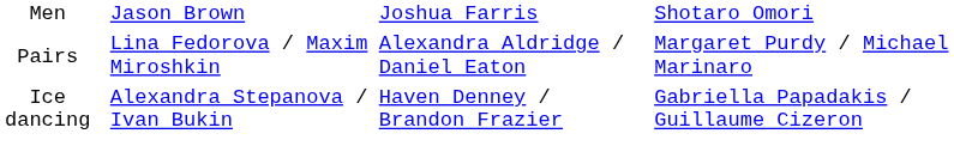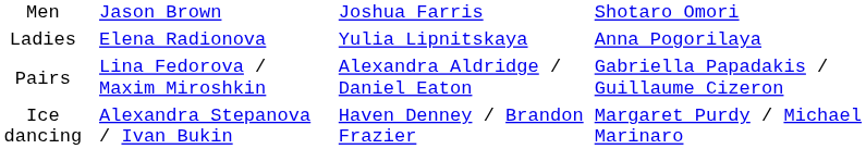+ row: Ladies | Elena Radionova | Yulia Lipnitskaya | Anna Pogorilaya
Pairs | column 4: Margaret Purdy / Michael Marinaro -> Gabriella Papadakis / Guillaume Cizeron
Ice dancing | column 4: Gabriella Papadakis / Guillaume Cizeron -> Margaret Purdy / Michael Marinaro
